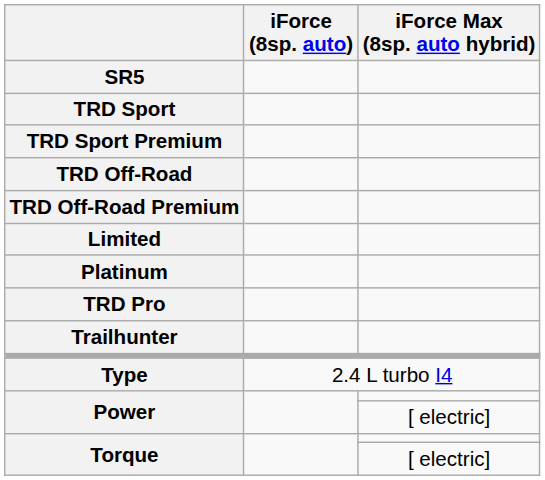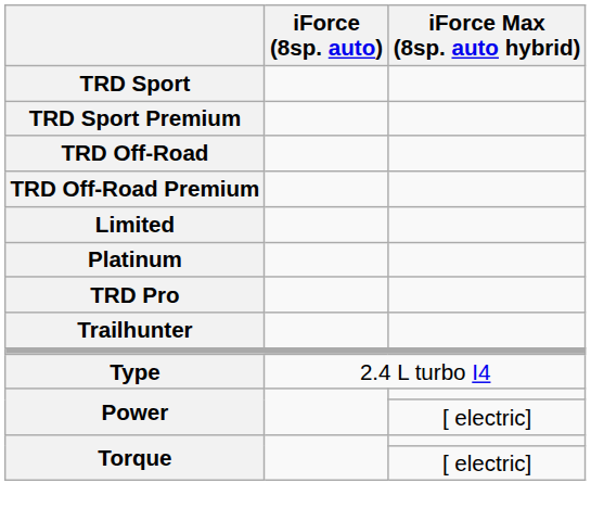- row: SR5
